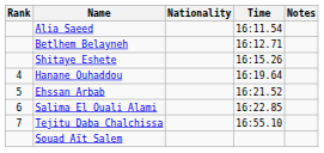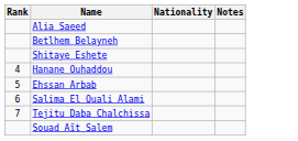- column: Time | 16:11.54 | 16:12.71 | 16:15.26 | 16:19.64 | 16:21.52 | 16:22.85 | 16:55.10
